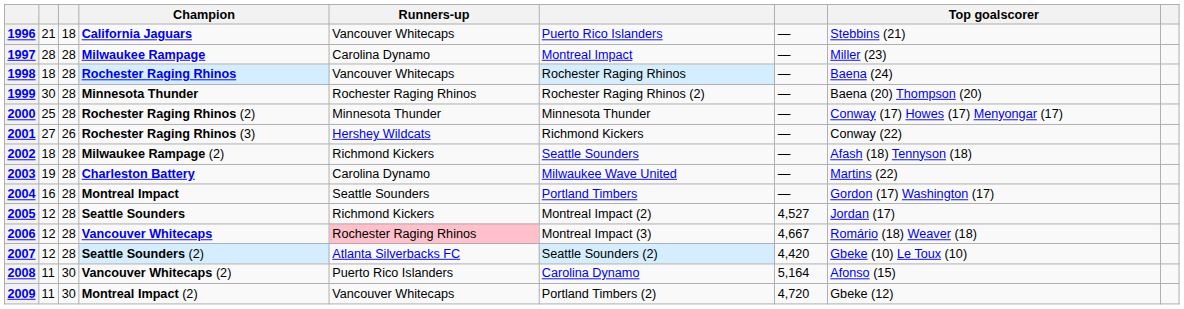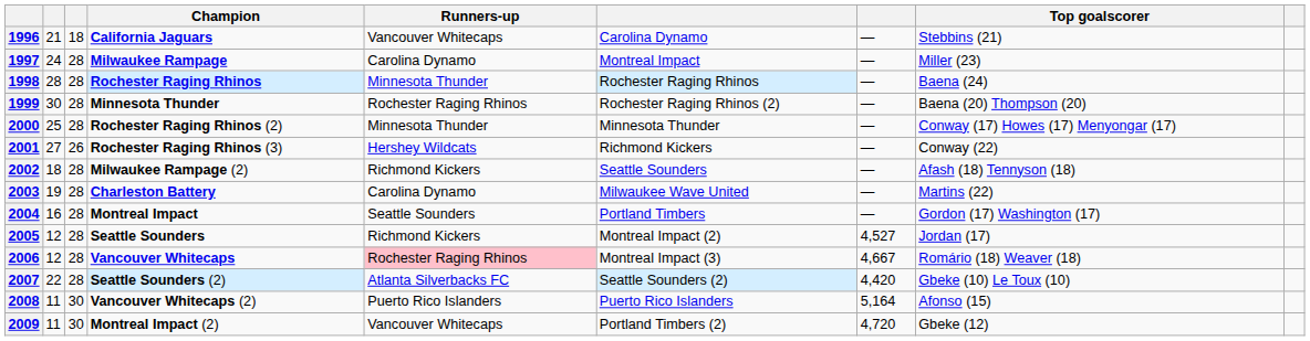1996 | column 6: Puerto Rico Islanders -> Carolina Dynamo
1997 | column 2: 28 -> 24
1998 | column 2: 18 -> 28
1998 | Runners-up: Vancouver Whitecaps -> Minnesota Thunder
2007 | column 2: 12 -> 22
2008 | column 6: Carolina Dynamo -> Puerto Rico Islanders
